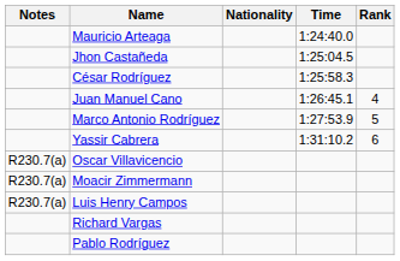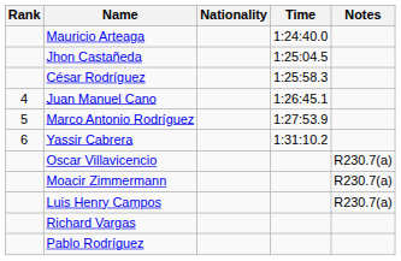columns swapped: Rank <-> Notes
